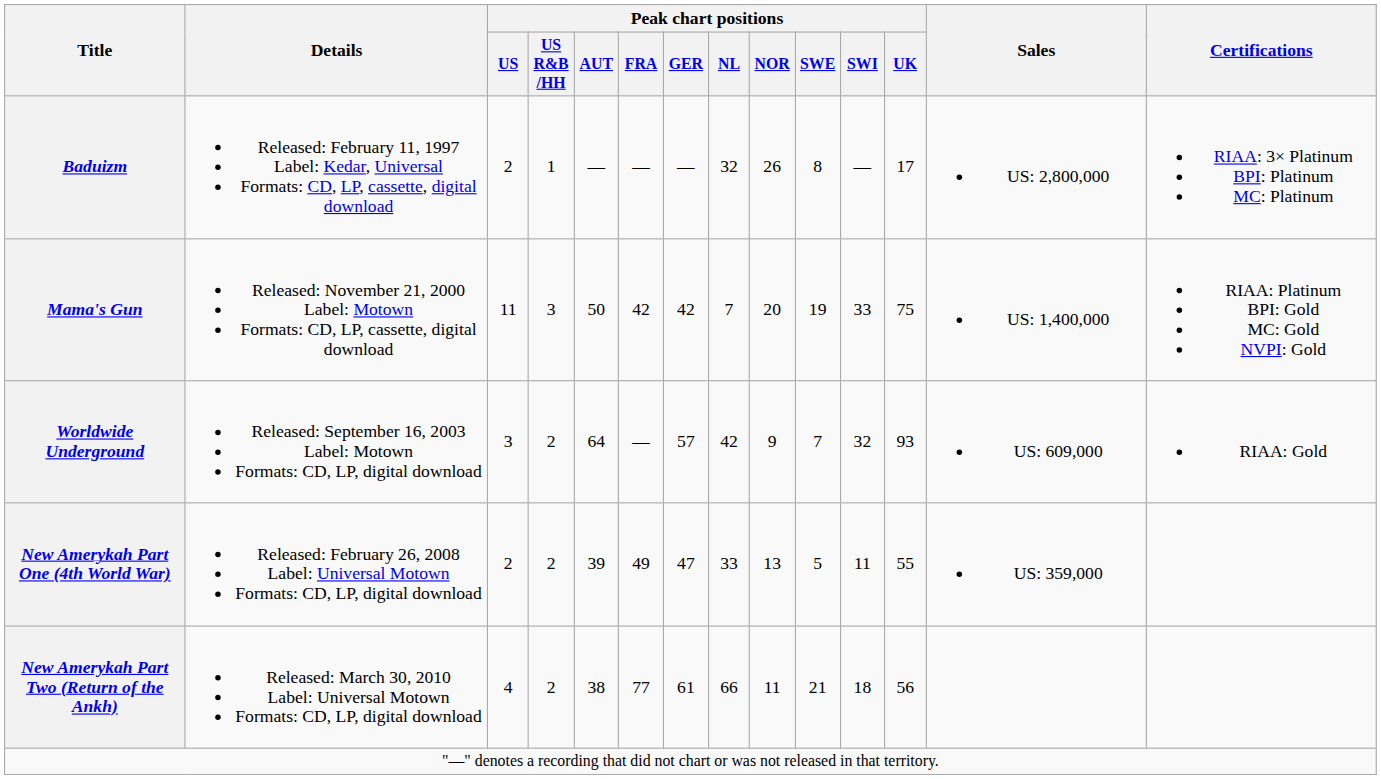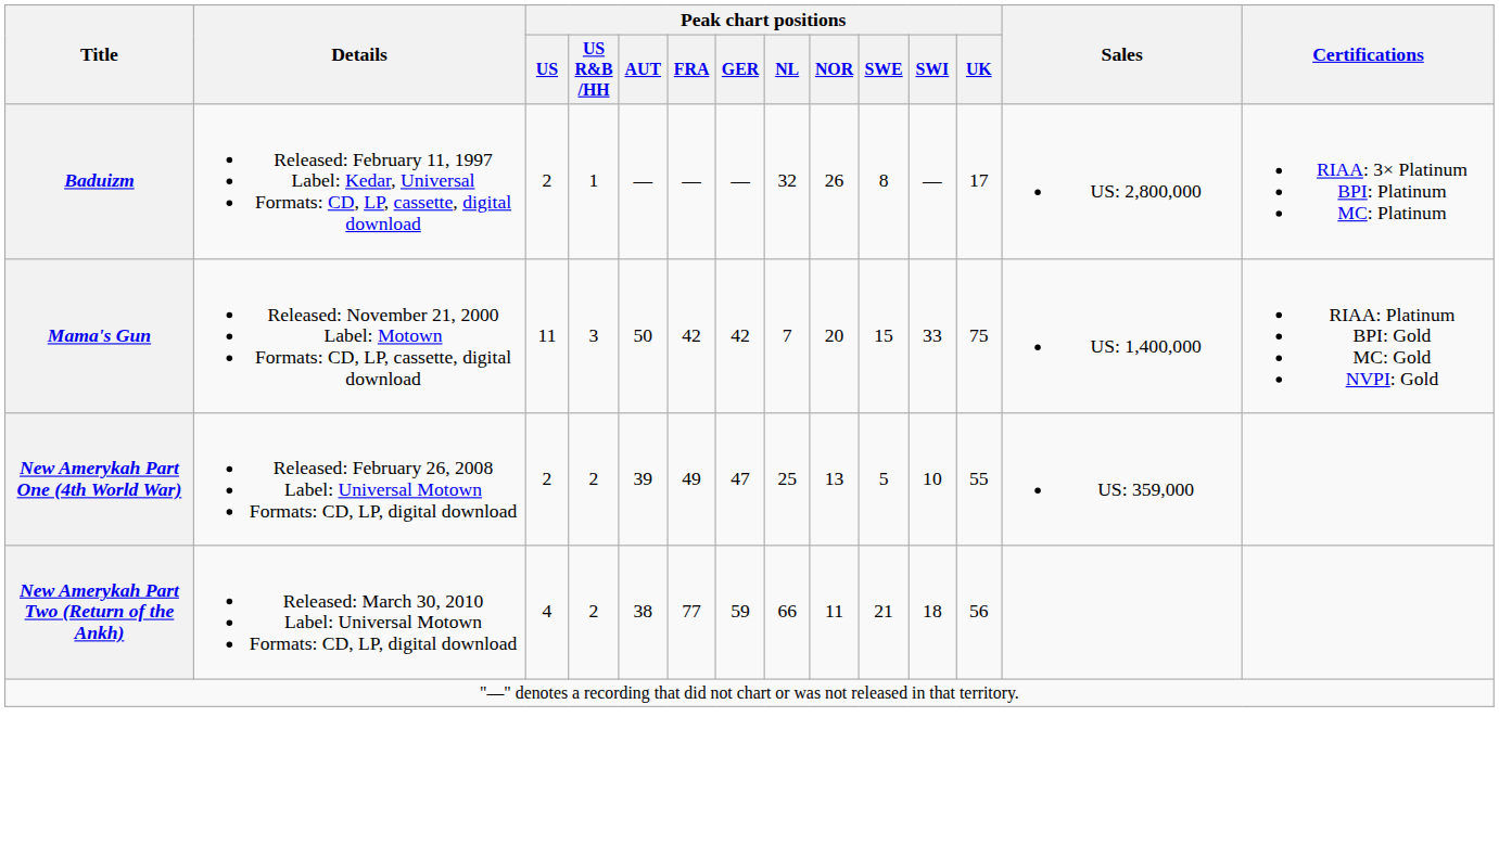Mama's Gun | Peak chart positions / SWE: 19 -> 15
- row: Worldwide Underground | Released: September 16, 2003 Label: Motown Formats: CD, LP, digital download | 3 | 2 | 64 | — | 57 | 42 | 9 | 7 | 32 | 93 | US: 609,000 | RIAA: Gold
New Amerykah Part One (4th World War) | Peak chart positions / NL: 33 -> 25
New Amerykah Part One (4th World War) | Peak chart positions / SWI: 11 -> 10
New Amerykah Part Two (Return of the Ankh) | Peak chart positions / GER: 61 -> 59
